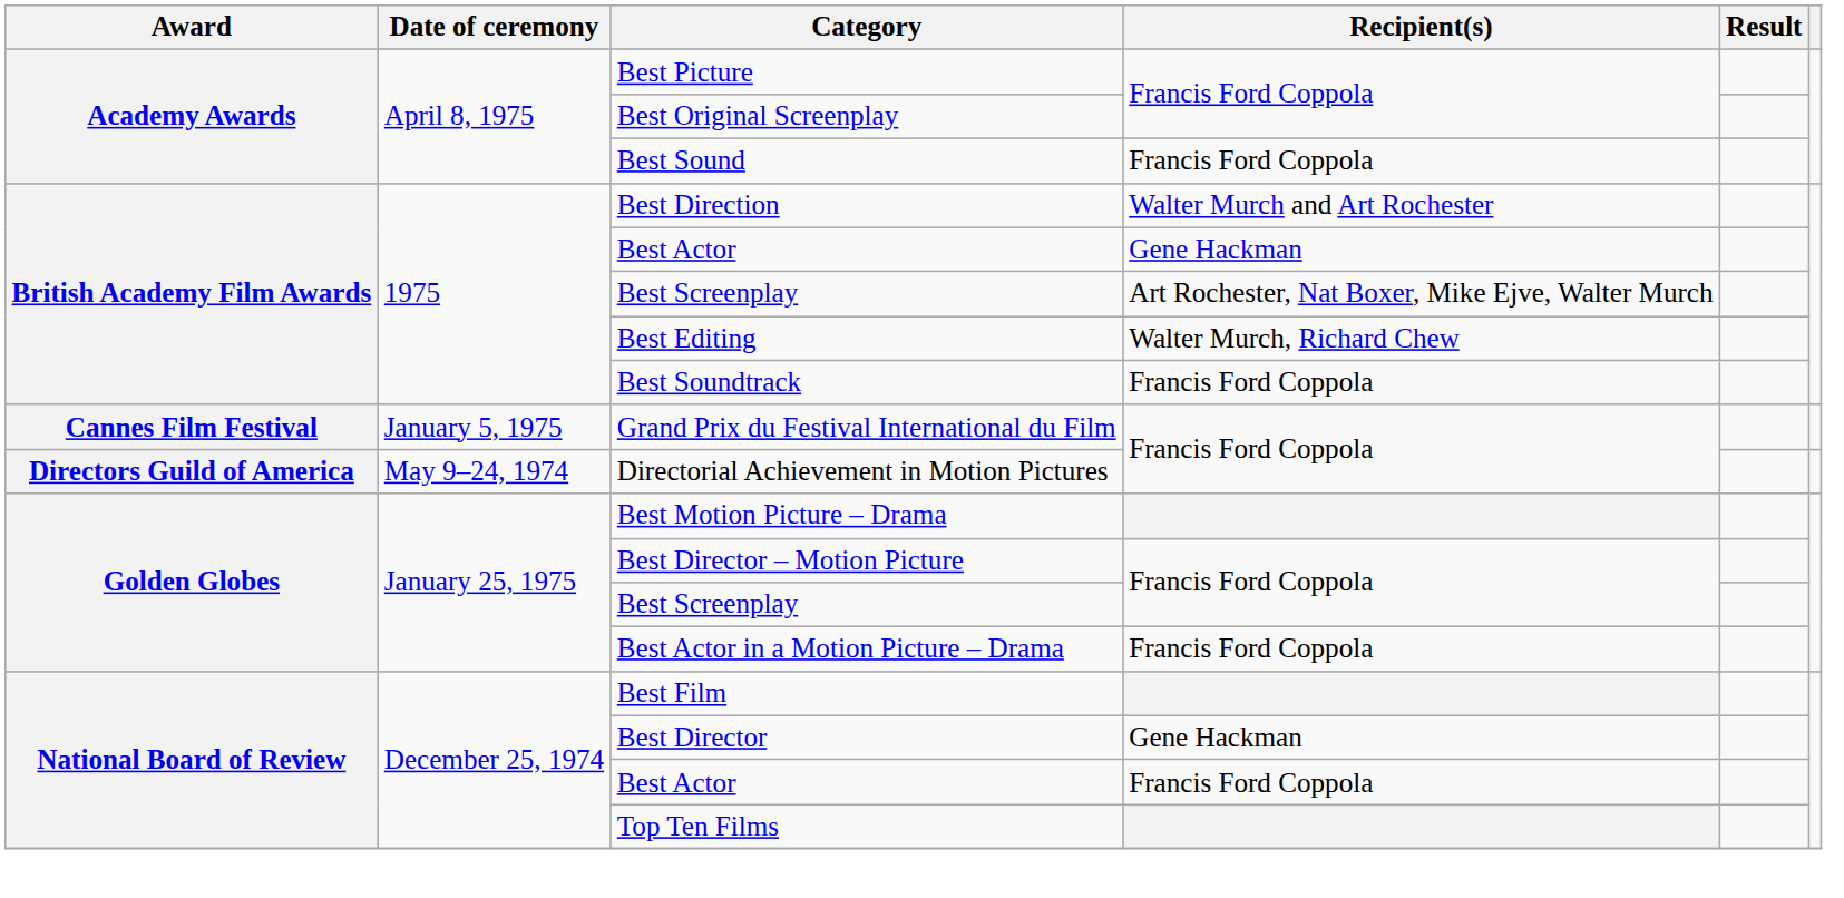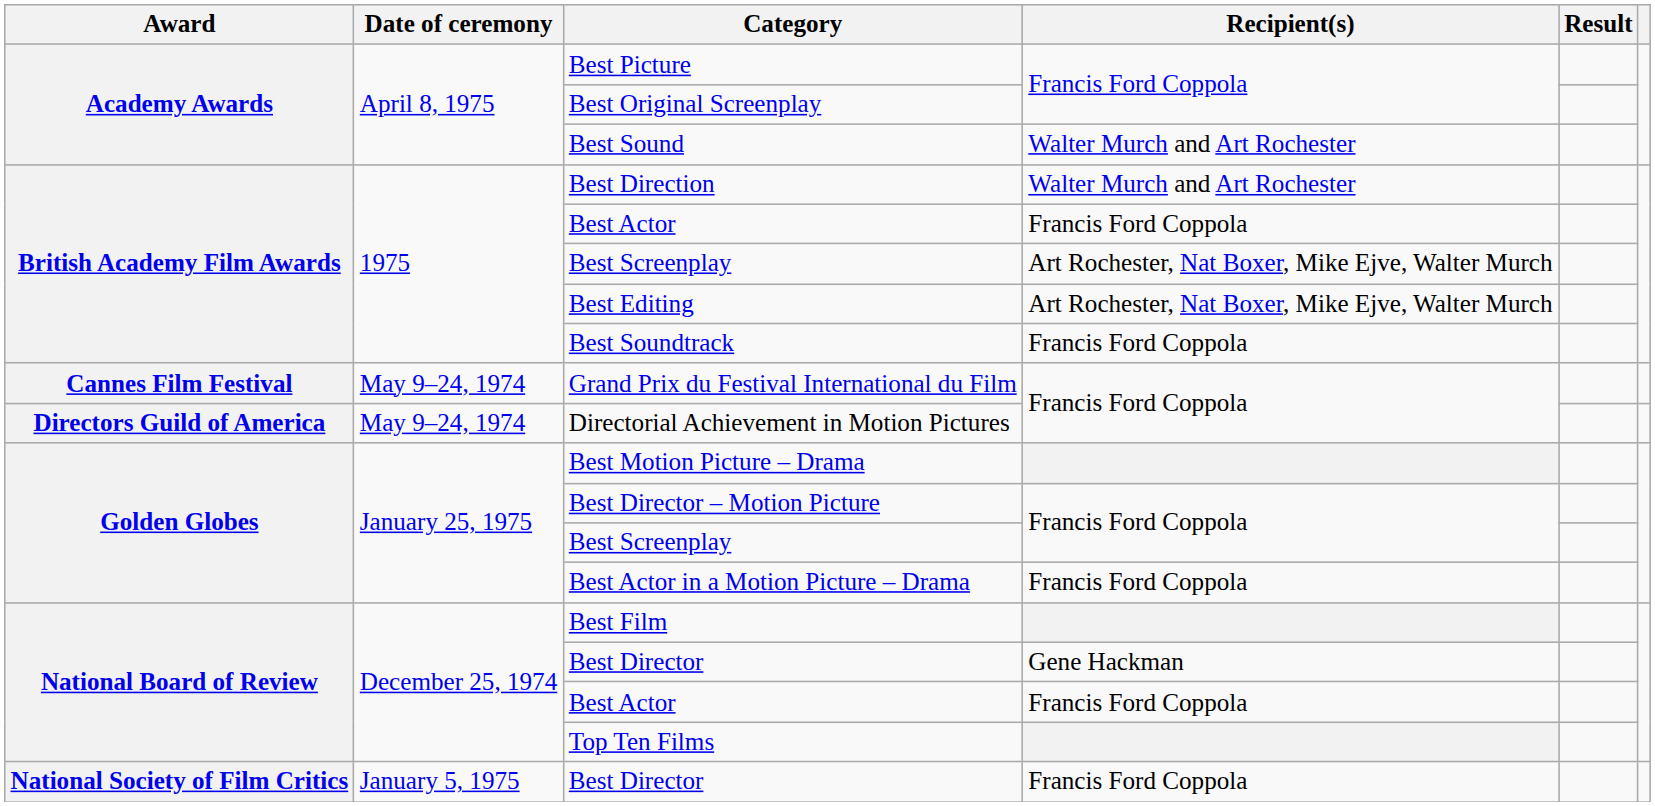Best Sound | Recipient(s): Francis Ford Coppola -> Walter Murch and Art Rochester
British Academy Film Awards / Best Actor | Recipient(s): Gene Hackman -> Francis Ford Coppola
Best Editing | Recipient(s): Walter Murch, Richard Chew -> Art Rochester, Nat Boxer, Mike Ejve, Walter Murch
Grand Prix du Festival International du Film | Date of ceremony: January 5, 1975 -> May 9–24, 1974
+ row: National Society of Film Critics | January 5, 1975 | Best Director | Francis Ford Coppola
